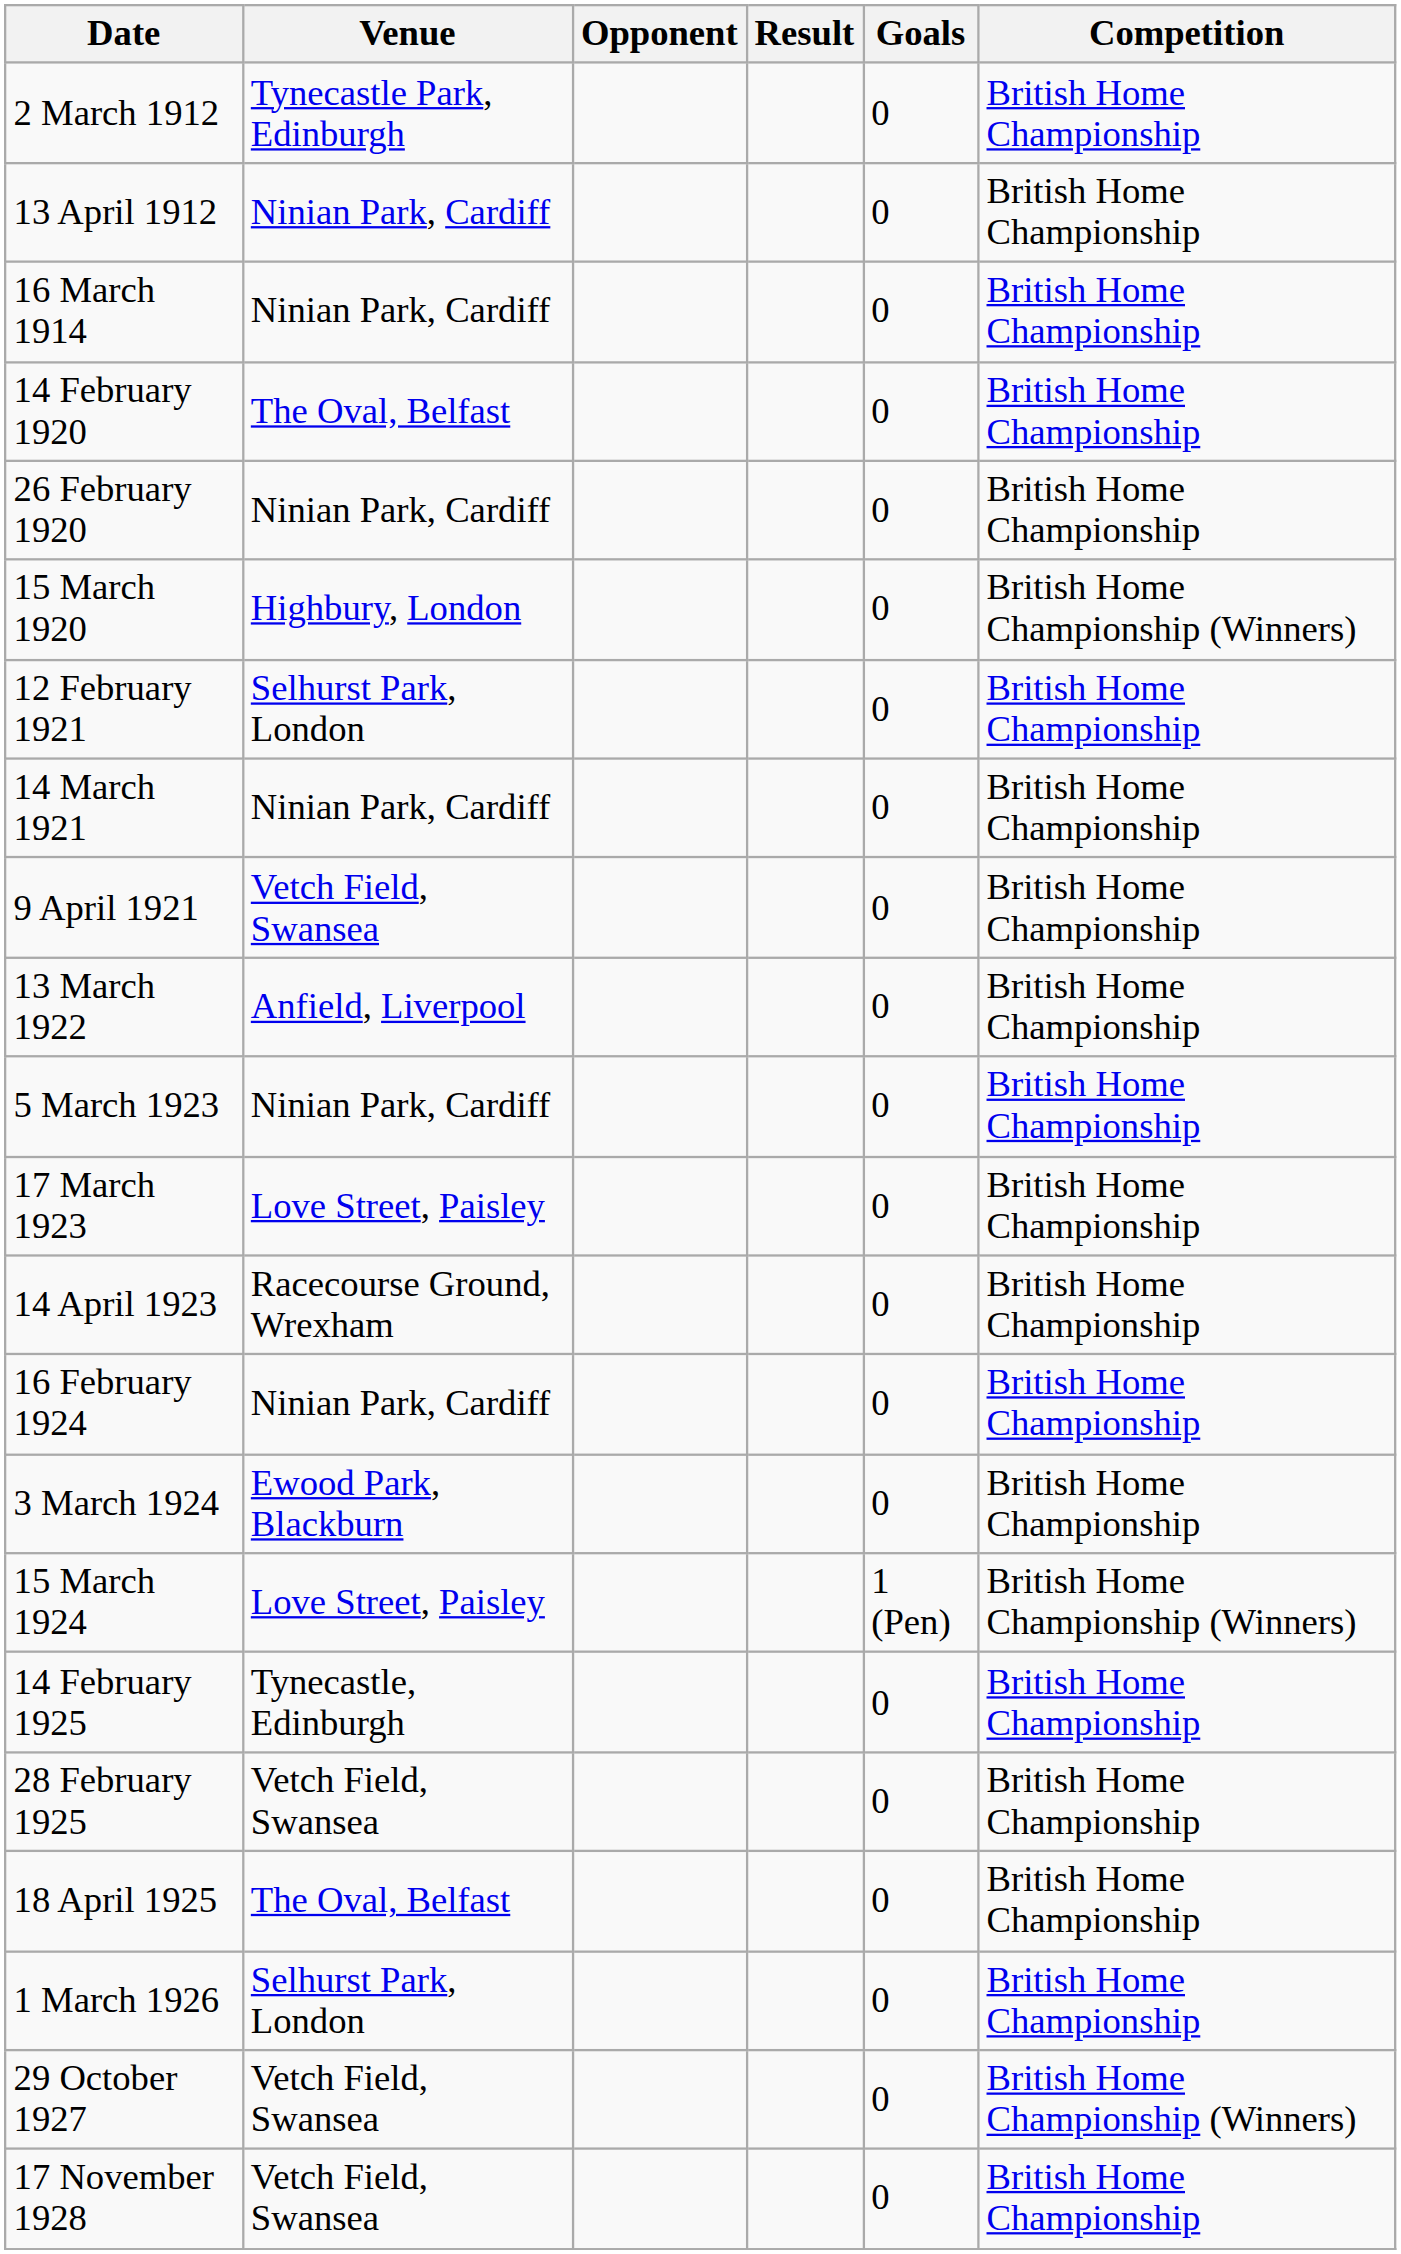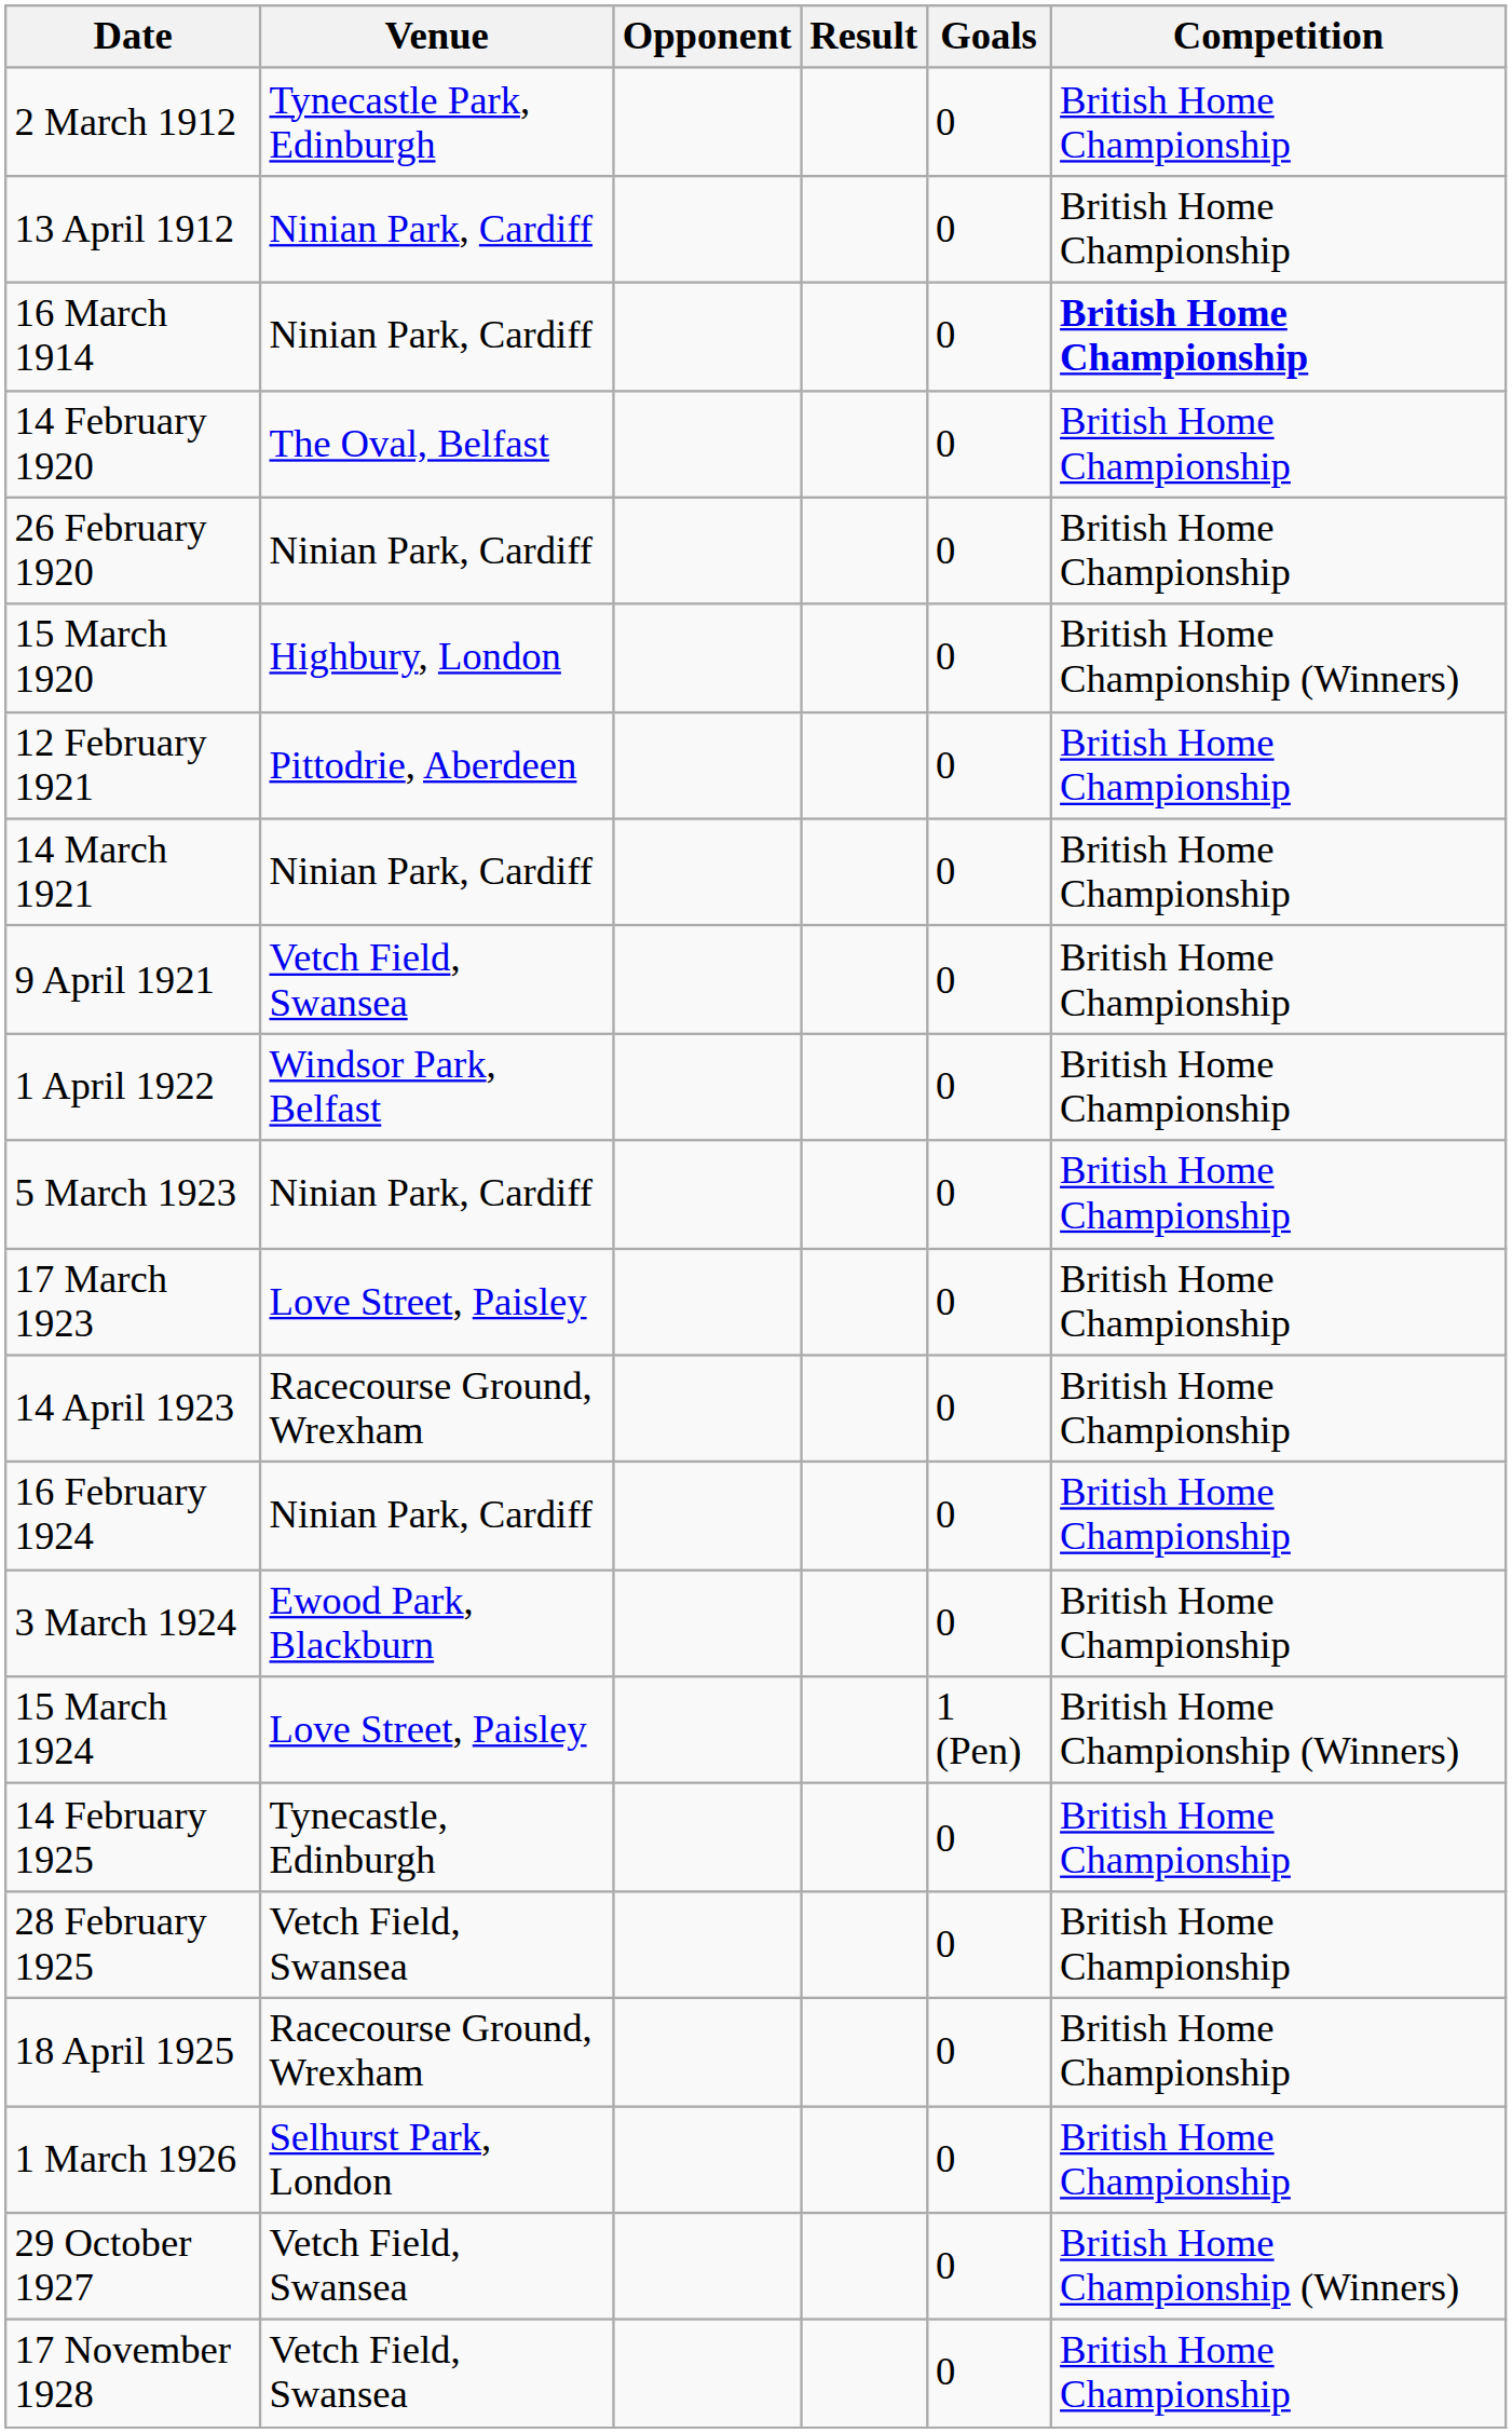16 March 1914 | Competition: normal -> bold
12 February 1921 | Venue: Selhurst Park, London -> Pittodrie, Aberdeen
- row: 13 March 1922 | Anfield, Liverpool | 0 | British Home Championship
+ row: 1 April 1922 | Windsor Park, Belfast | 0 | British Home Championship
18 April 1925 | Venue: The Oval, Belfast -> Racecourse Ground, Wrexham
